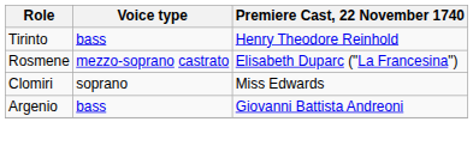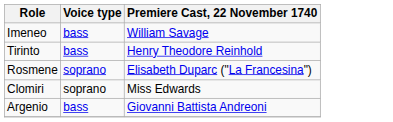+ row: Imeneo | bass | William Savage
Rosmene | Voice type: mezzo-soprano castrato -> soprano
